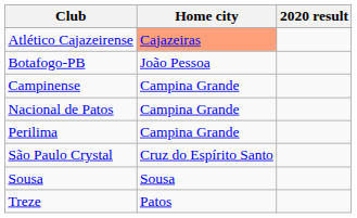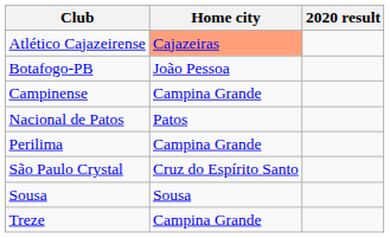Nacional de Patos | Home city: Campina Grande -> Patos
Treze | Home city: Patos -> Campina Grande
